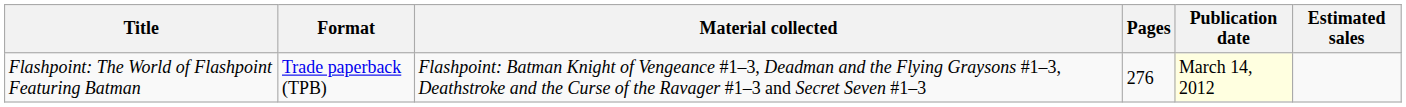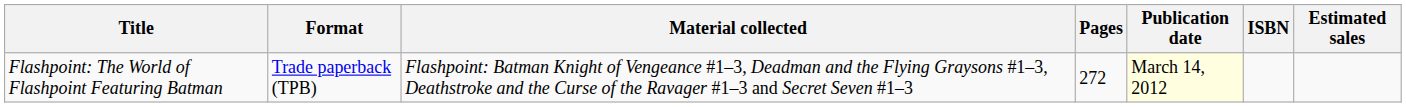+ column: ISBN
Flashpoint: The World of Flashpoint Featuring Batman | Pages: 276 -> 272
